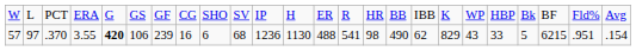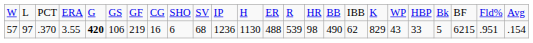57 | column 7: 239 -> 219
57 | column 14: 541 -> 539
